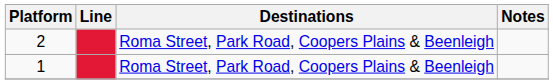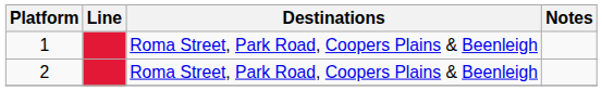rows swapped: 1 <-> 2
